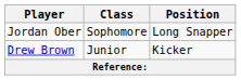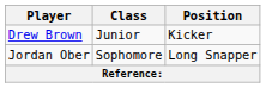rows swapped: Drew Brown <-> Jordan Ober
